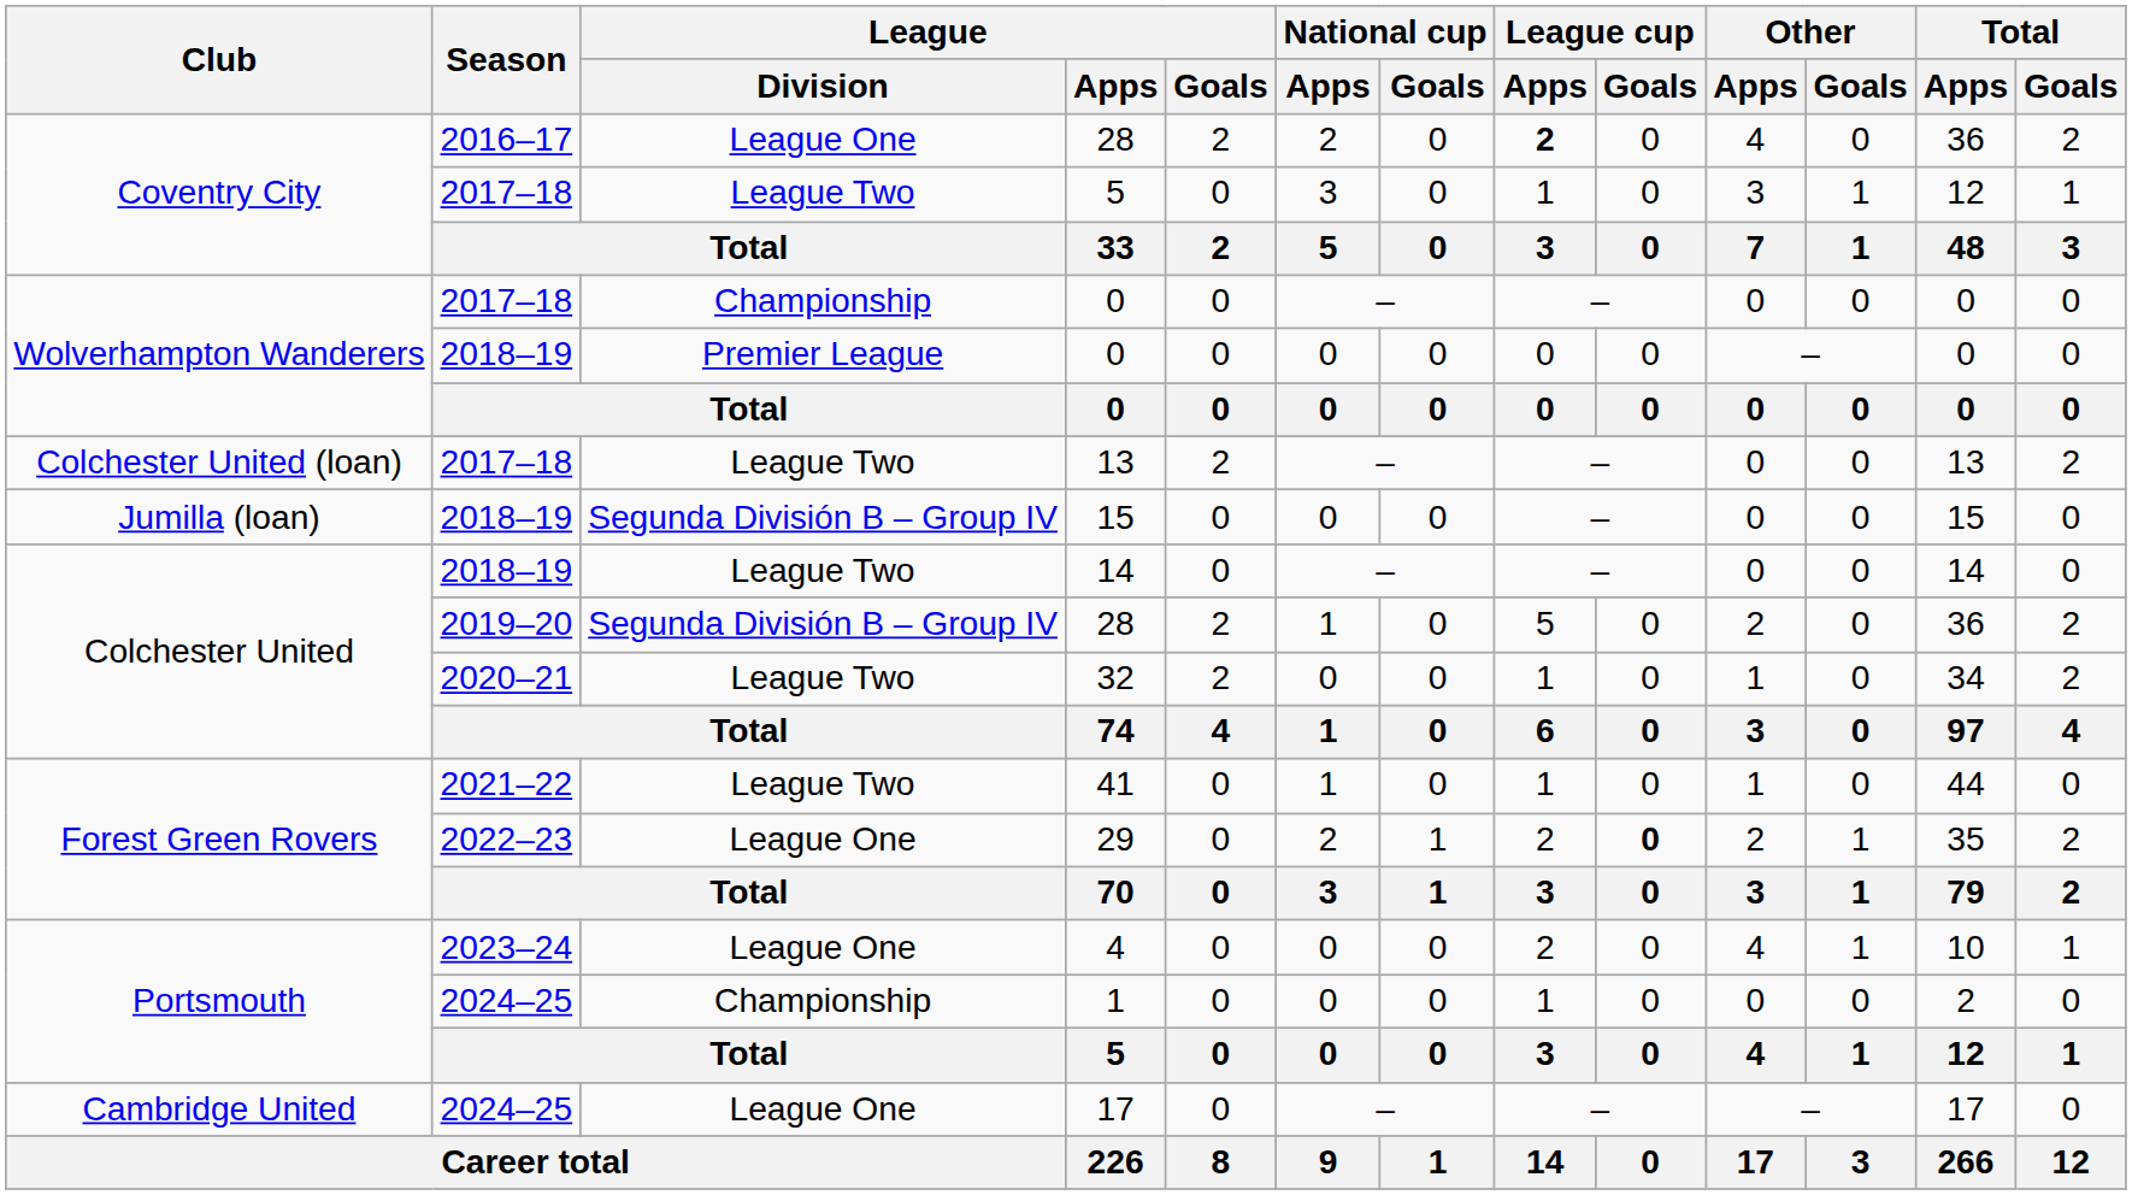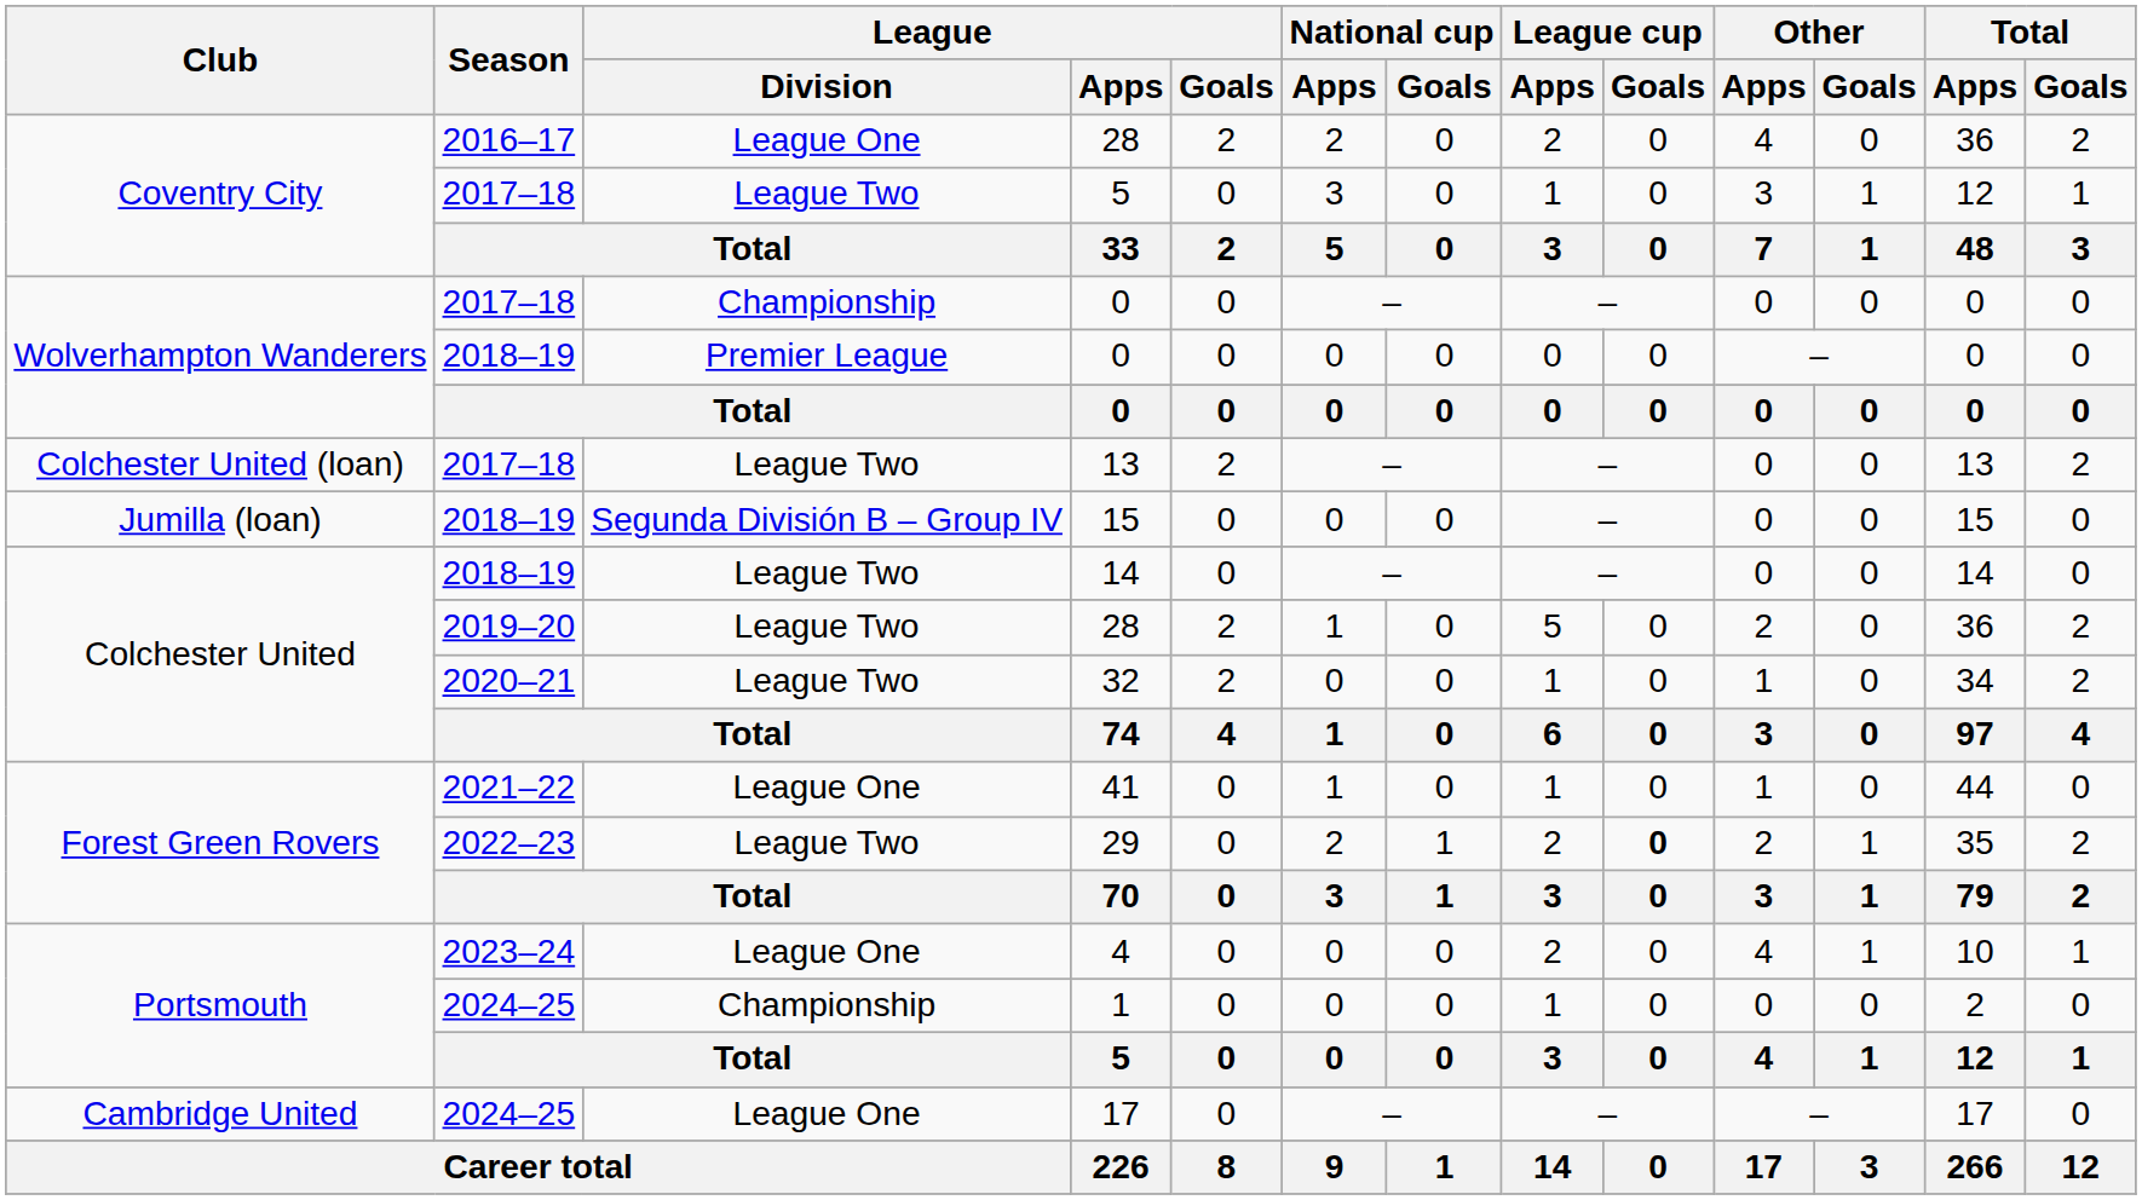2016–17 / 28 | League cup / Apps: bold -> normal
2019–20 / 28 | League / Division: Segunda División B – Group IV -> League Two
41 | League / Division: League Two -> League One
29 | League / Division: League One -> League Two
